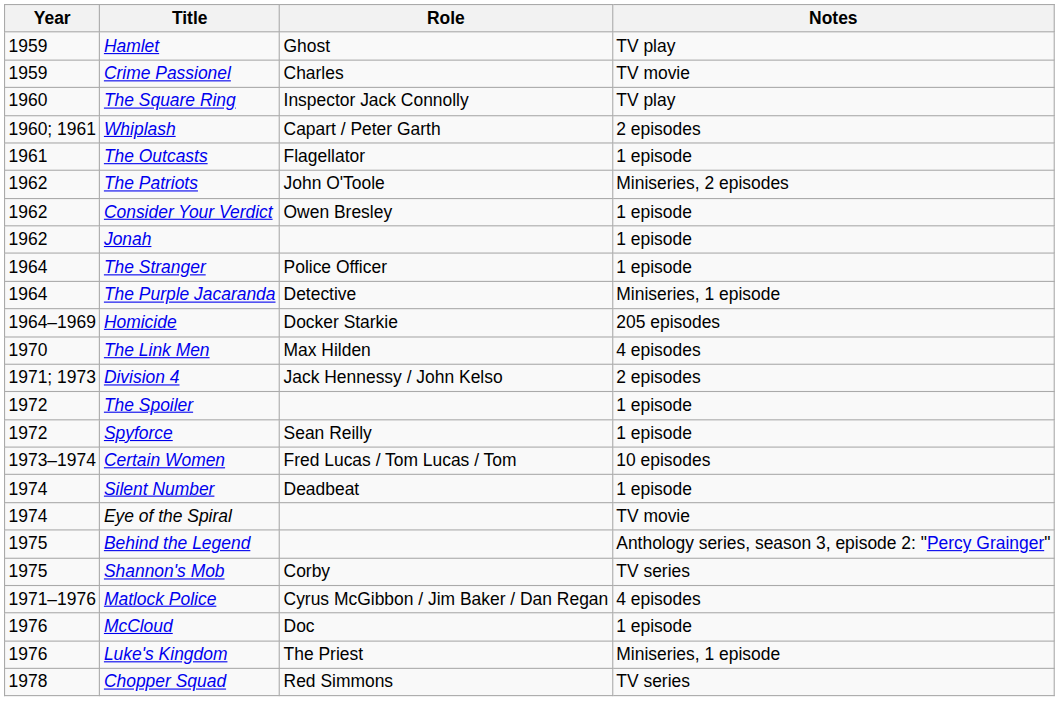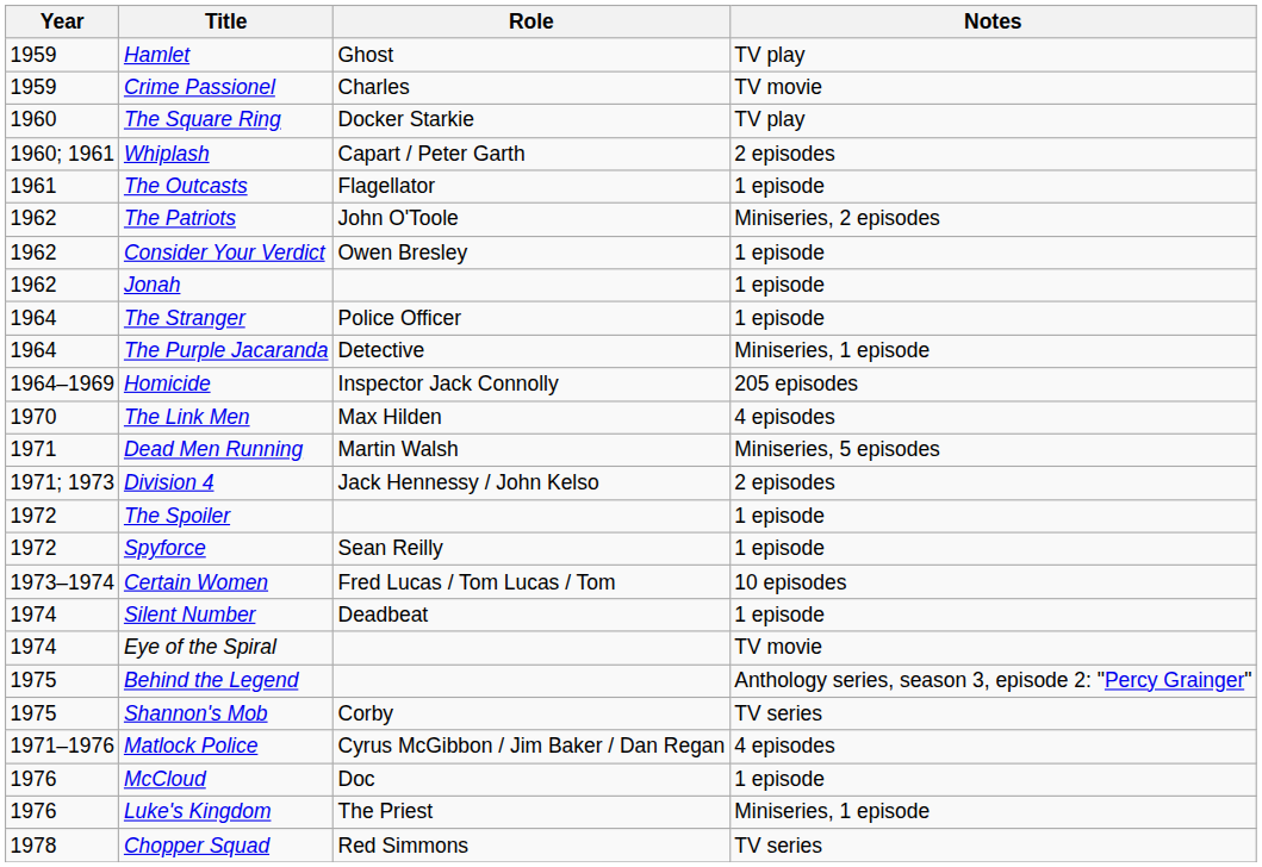The Square Ring | Role: Inspector Jack Connolly -> Docker Starkie
Homicide | Role: Docker Starkie -> Inspector Jack Connolly
+ row: 1971 | Dead Men Running | Martin Walsh | Miniseries, 5 episodes
